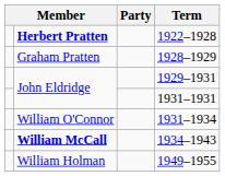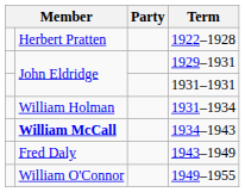1922–1928 | column 2: bold -> normal
- row: Graham Pratten | 1928–1929
1931–1934 | column 2: William O'Connor -> William Holman
+ row: Fred Daly | 1943–1949
1949–1955 | column 2: William Holman -> William O'Connor
